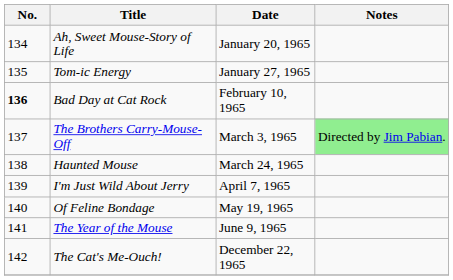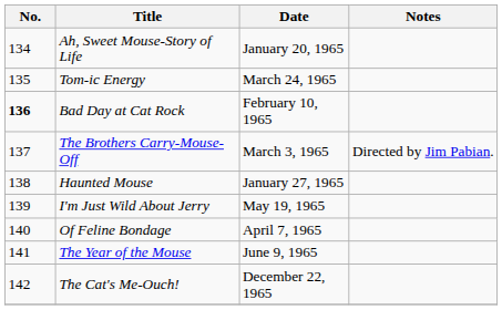Tom-ic Energy | Date: January 27, 1965 -> March 24, 1965
The Brothers Carry-Mouse-Off | Notes: lightgreen background -> no background
Haunted Mouse | Date: March 24, 1965 -> January 27, 1965
I'm Just Wild About Jerry | Date: April 7, 1965 -> May 19, 1965
Of Feline Bondage | Date: May 19, 1965 -> April 7, 1965
